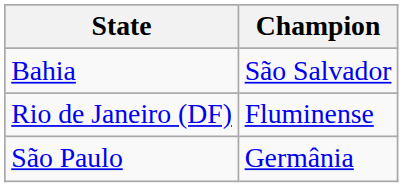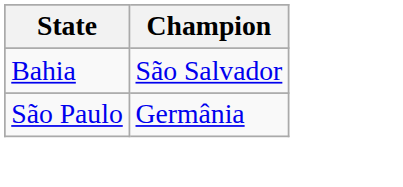- row: Rio de Janeiro (DF) | Fluminense
